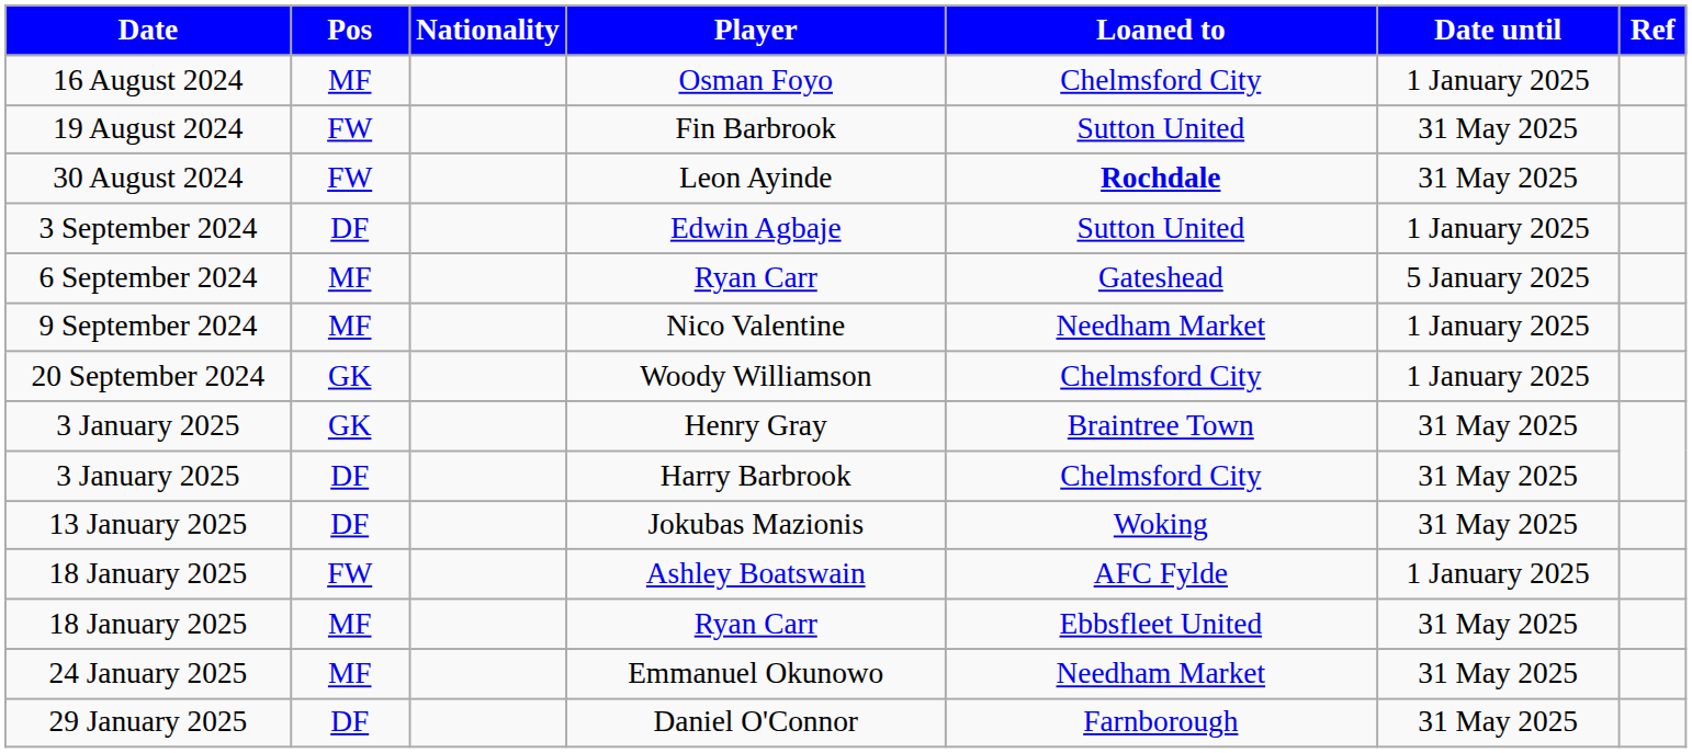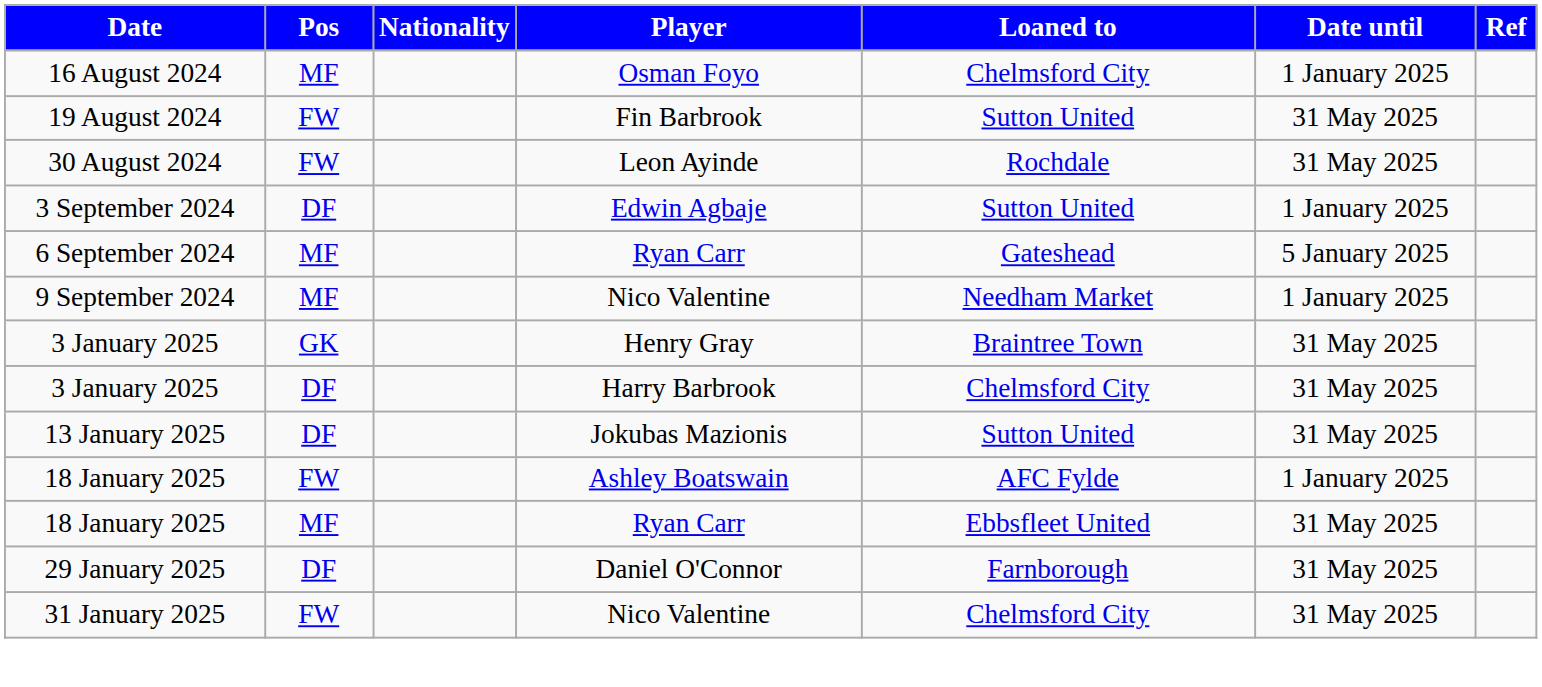30 August 2024 | Loaned to: bold -> normal
- row: 20 September 2024 | GK | Woody Williamson | Chelmsford City | 1 January 2025
13 January 2025 | Loaned to: Woking -> Sutton United
- row: 24 January 2025 | MF | Emmanuel Okunowo | Needham Market | 31 May 2025
+ row: 31 January 2025 | FW | Nico Valentine | Chelmsford City | 31 May 2025
